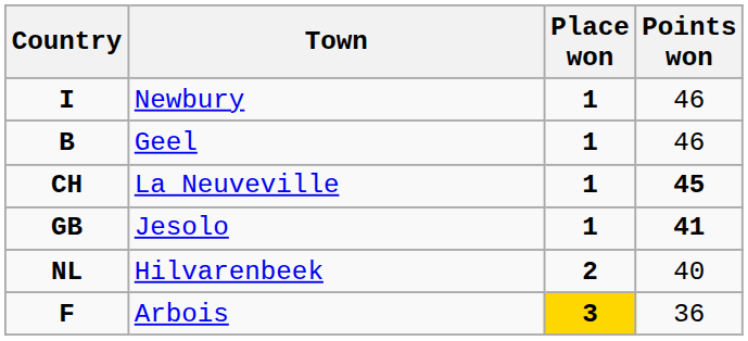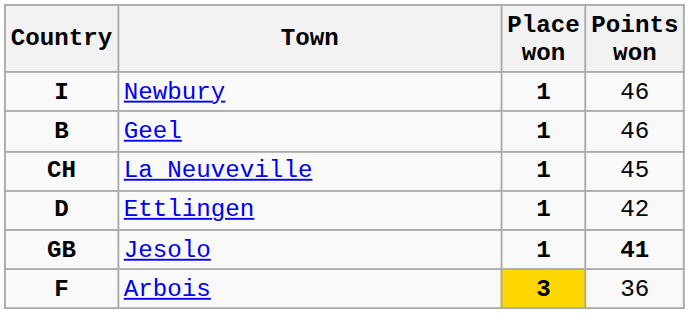La Neuveville | Points won: bold -> normal
+ row: D | Ettlingen | 1 | 42
- row: NL | Hilvarenbeek | 2 | 40
